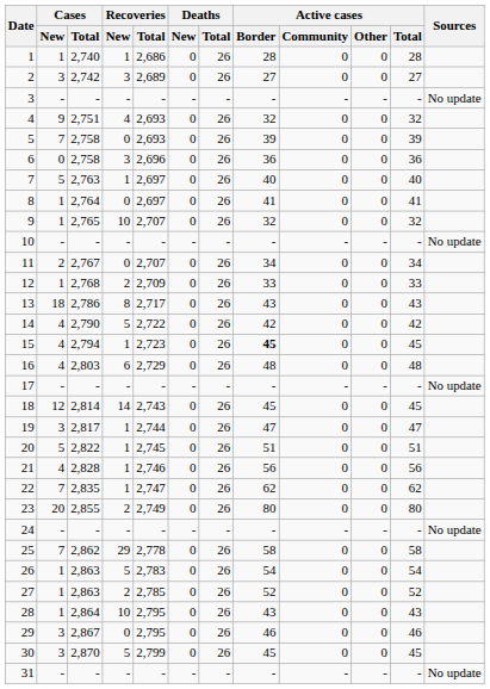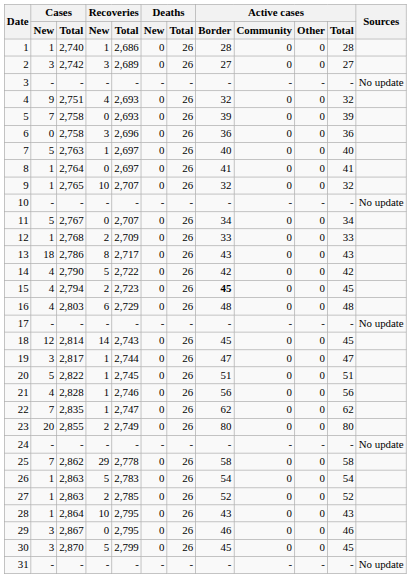11 | Cases / New: 2 -> 5
15 | Recoveries / New: 1 -> 2
